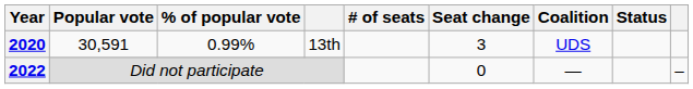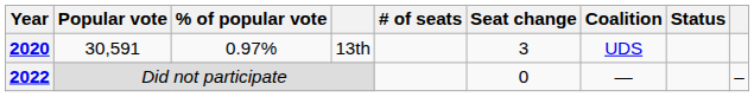2020 | % of popular vote: 0.99% -> 0.97%
